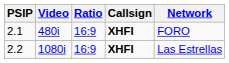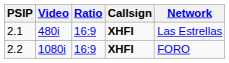2.1 | Network: FORO -> Las Estrellas
2.2 | Network: Las Estrellas -> FORO
